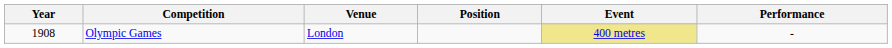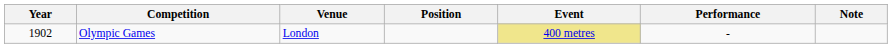+ column: Note
Olympic Games | Year: 1908 -> 1902
